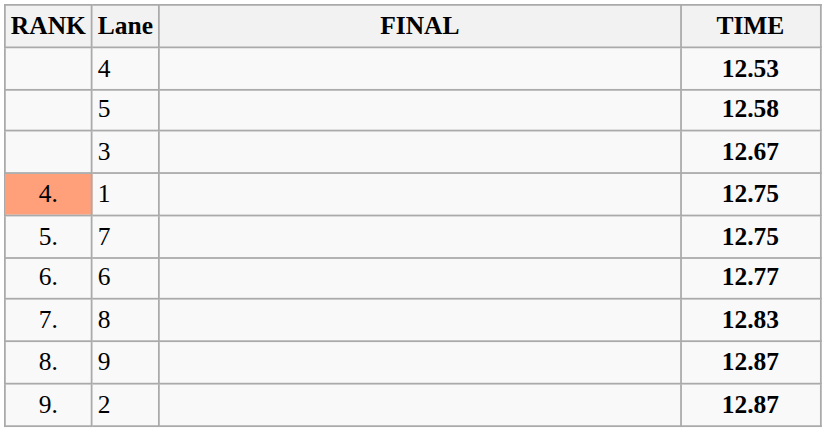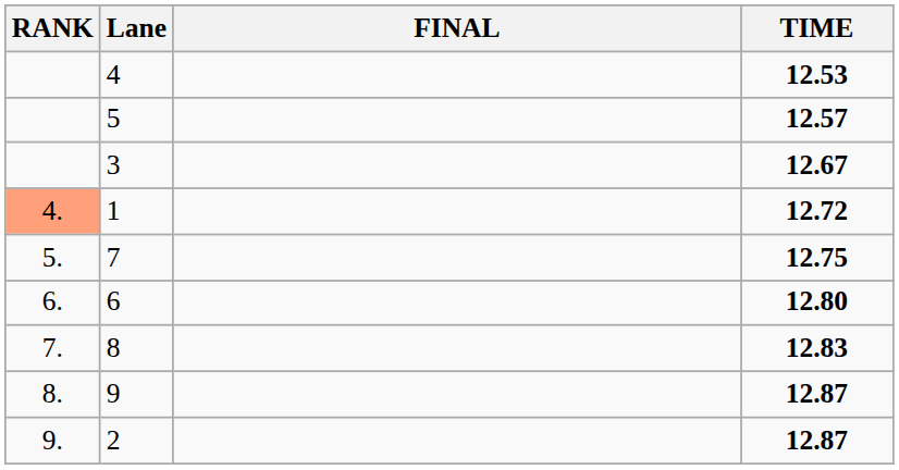5 | TIME: 12.58 -> 12.57
1 | TIME: 12.75 -> 12.72
6 | TIME: 12.77 -> 12.80
